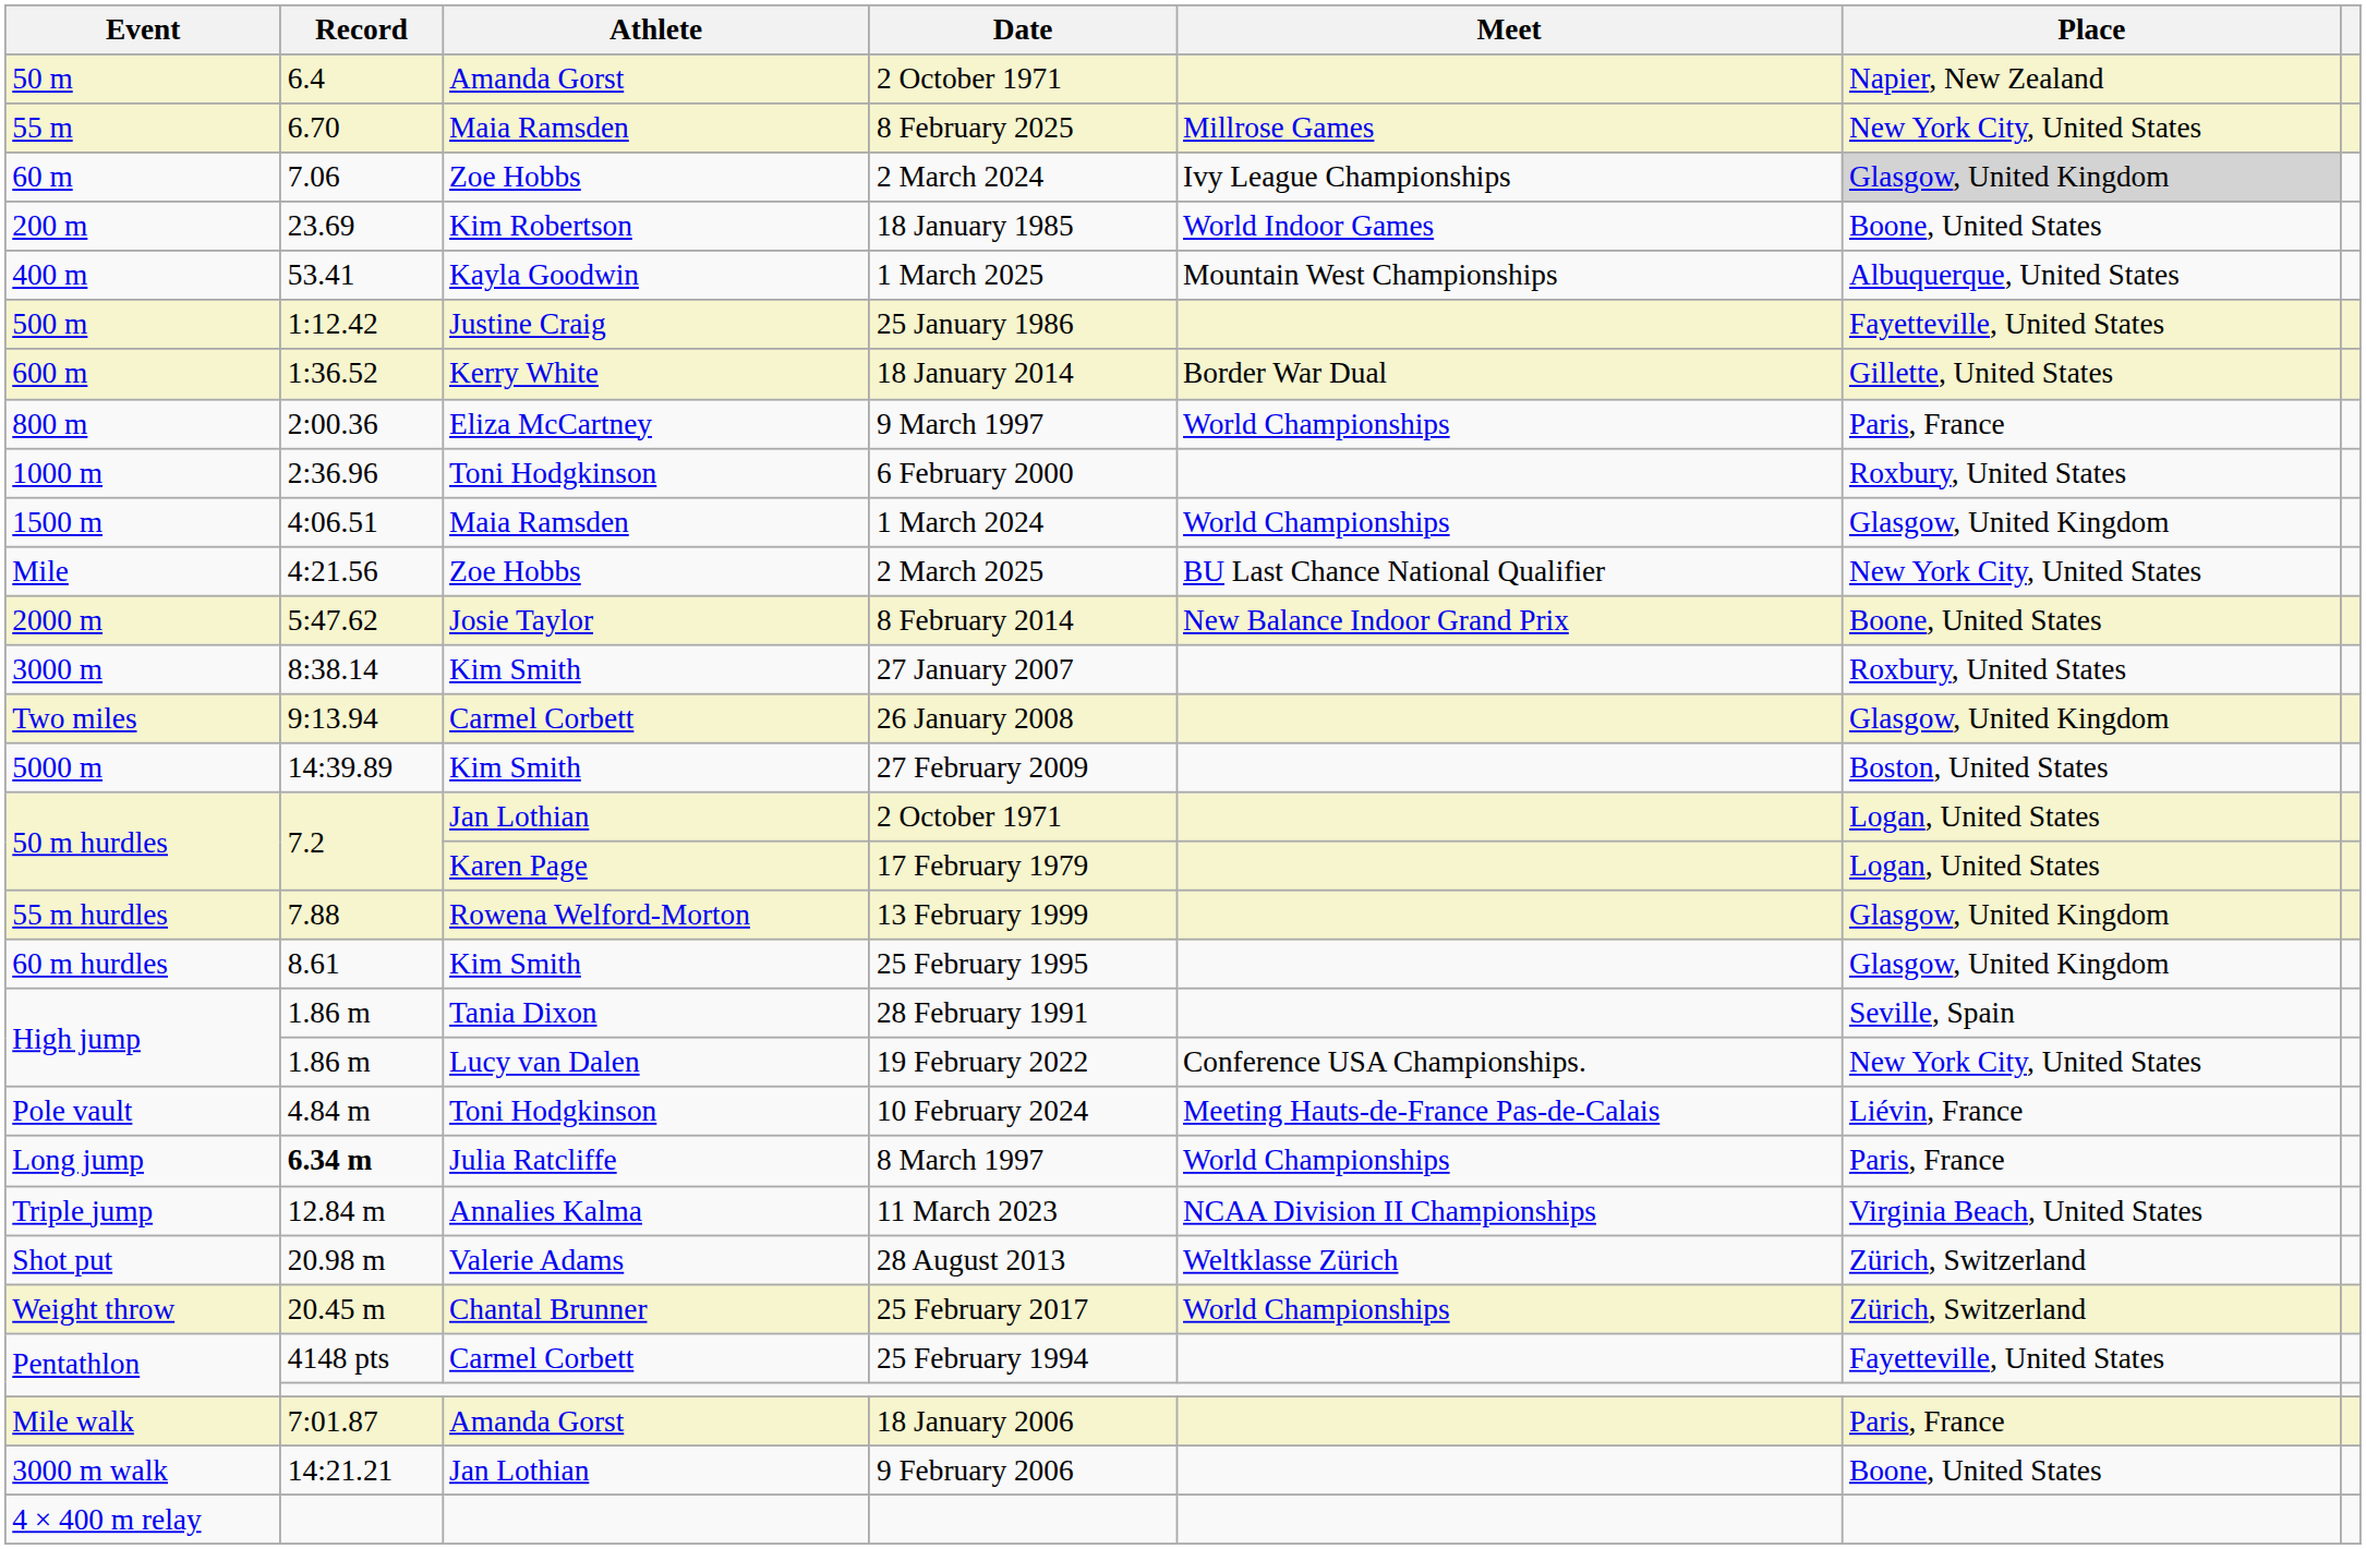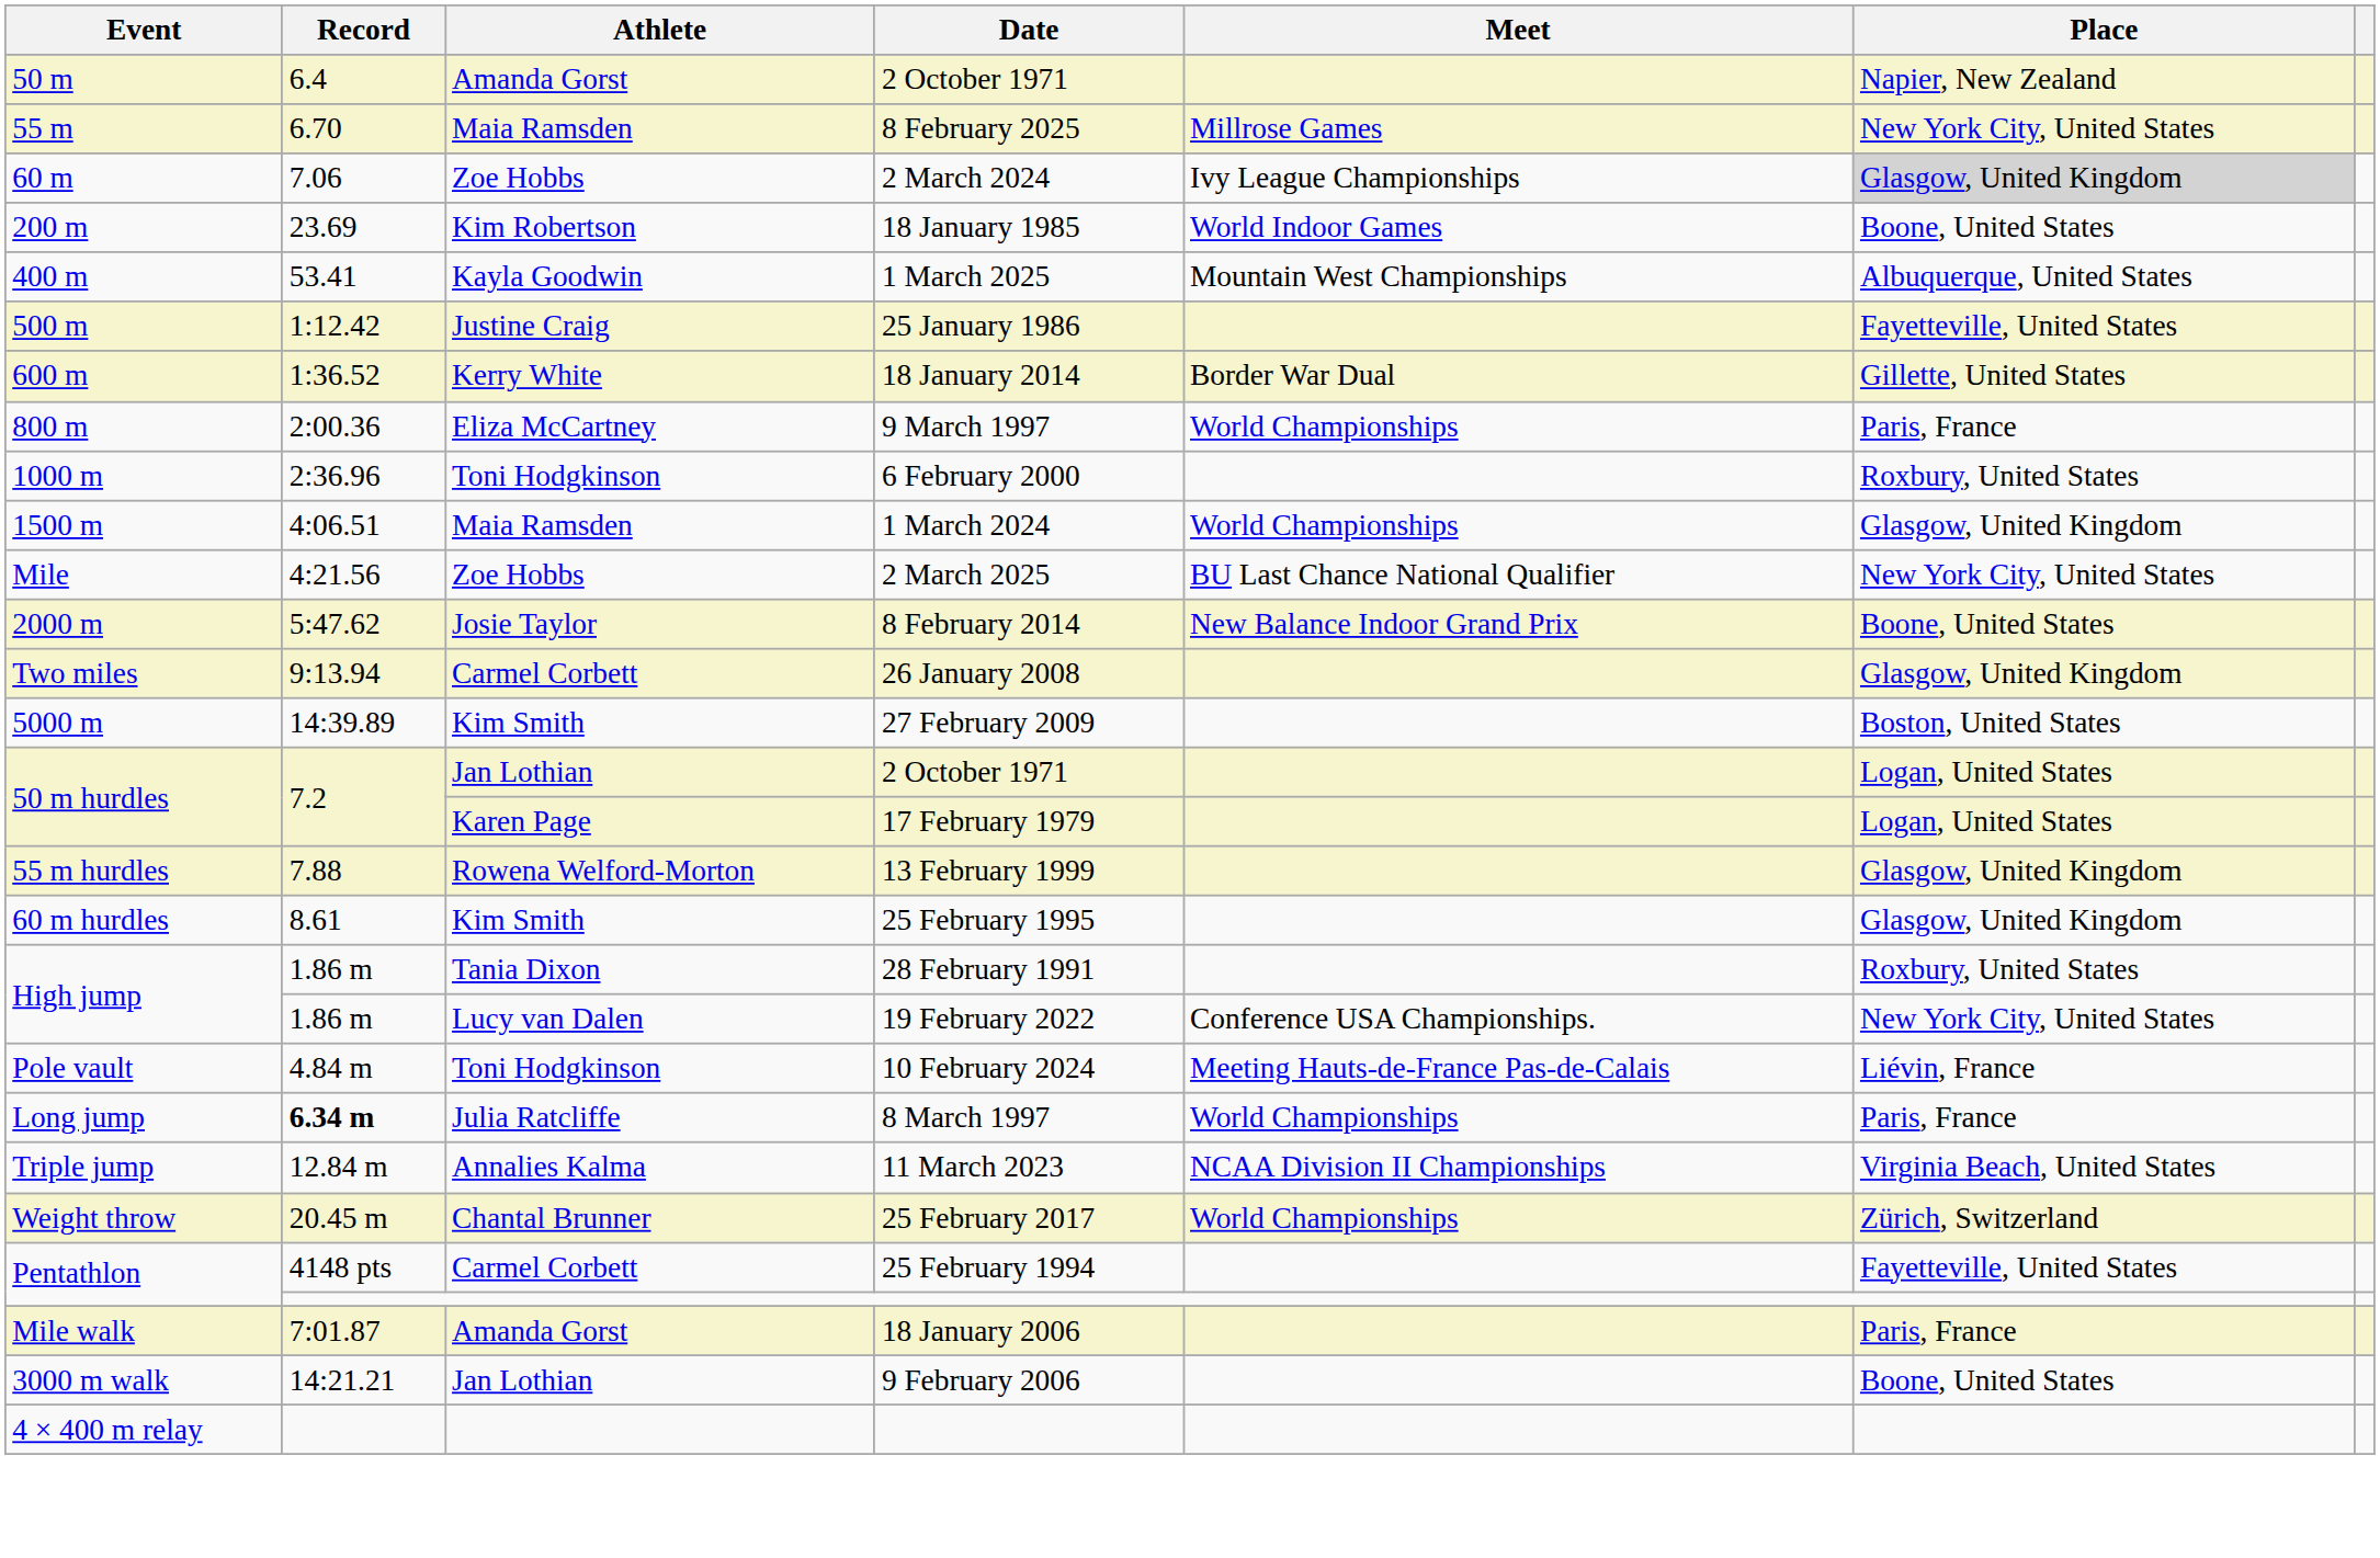- row: 3000 m | 8:38.14 | Kim Smith | 27 January 2007 | Roxbury, United States
28 February 1991 | Place: Seville, Spain -> Roxbury, United States
- row: Shot put | 20.98 m | Valerie Adams | 28 August 2013 | Weltklasse Zürich | Zürich, Switzerland
